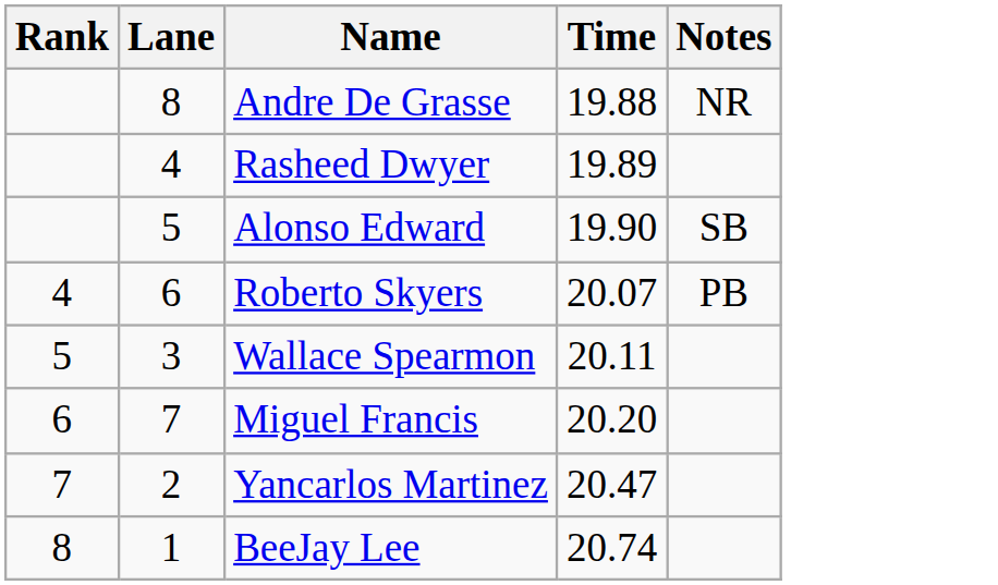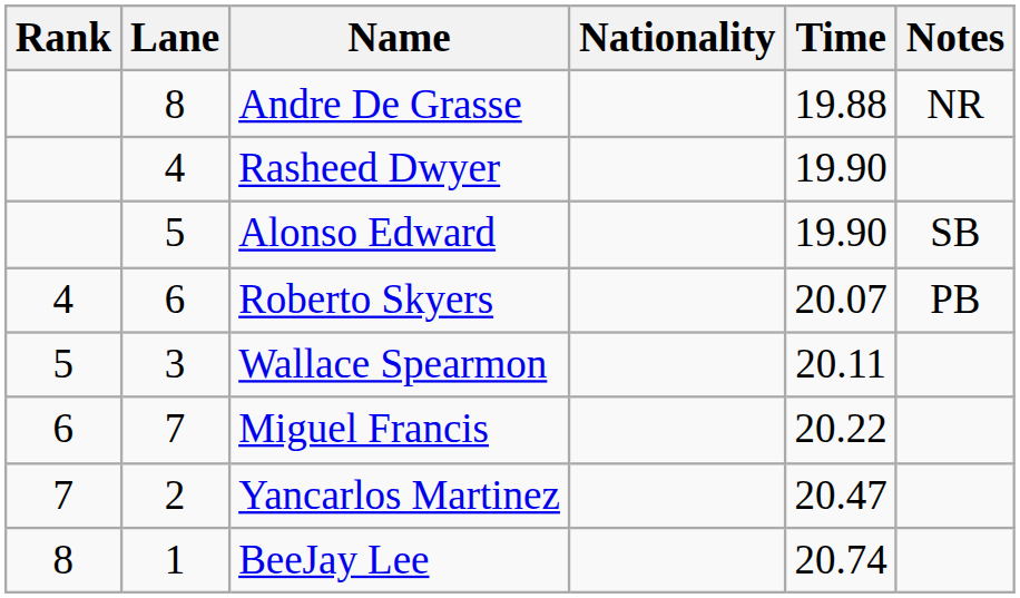+ column: Nationality
Rasheed Dwyer | Time: 19.89 -> 19.90
Miguel Francis | Time: 20.20 -> 20.22
